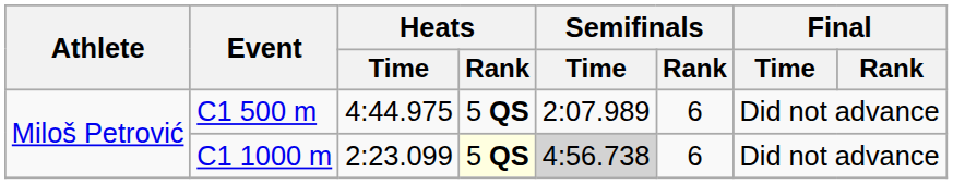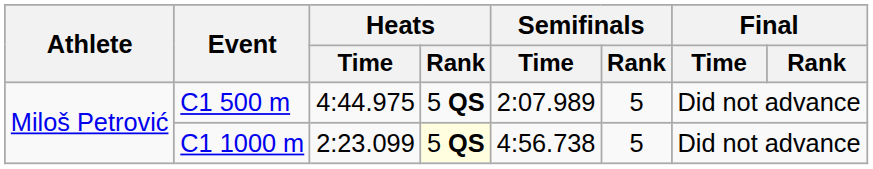C1 500 m | Semifinals / Rank: 6 -> 5
C1 1000 m | Semifinals / Time: lightgrey background -> no background
C1 1000 m | Semifinals / Rank: 6 -> 5
